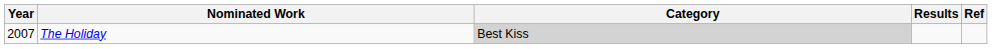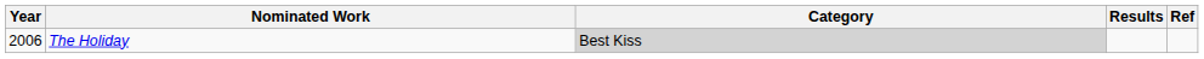The Holiday | Year: 2007 -> 2006
